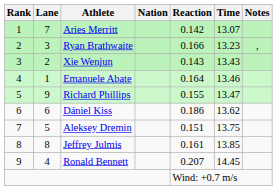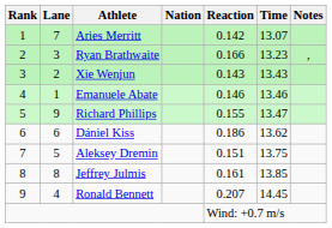Emanuele Abate | Reaction: 0.164 -> 0.146
